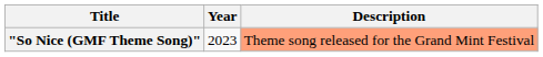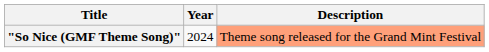"So Nice (GMF Theme Song)" | Year: 2023 -> 2024
